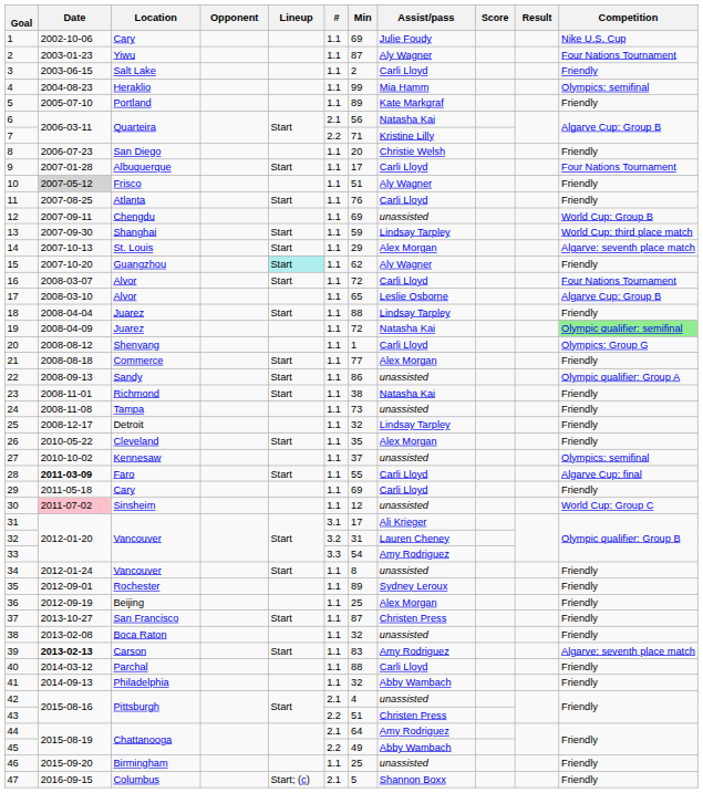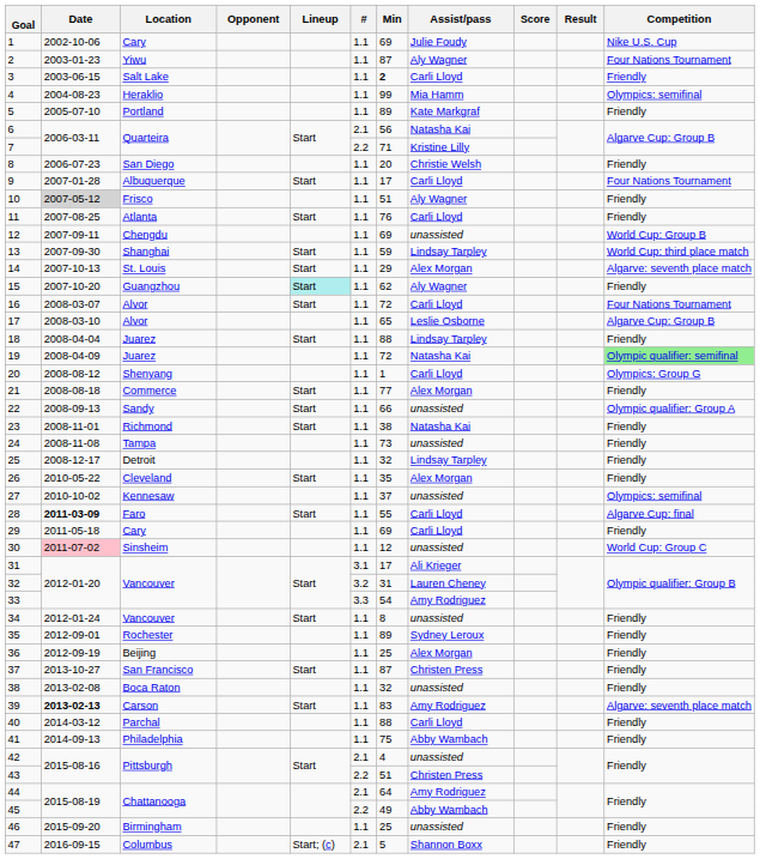3 | Min: normal -> bold
22 | Min: 86 -> 66
41 | Min: 32 -> 75
